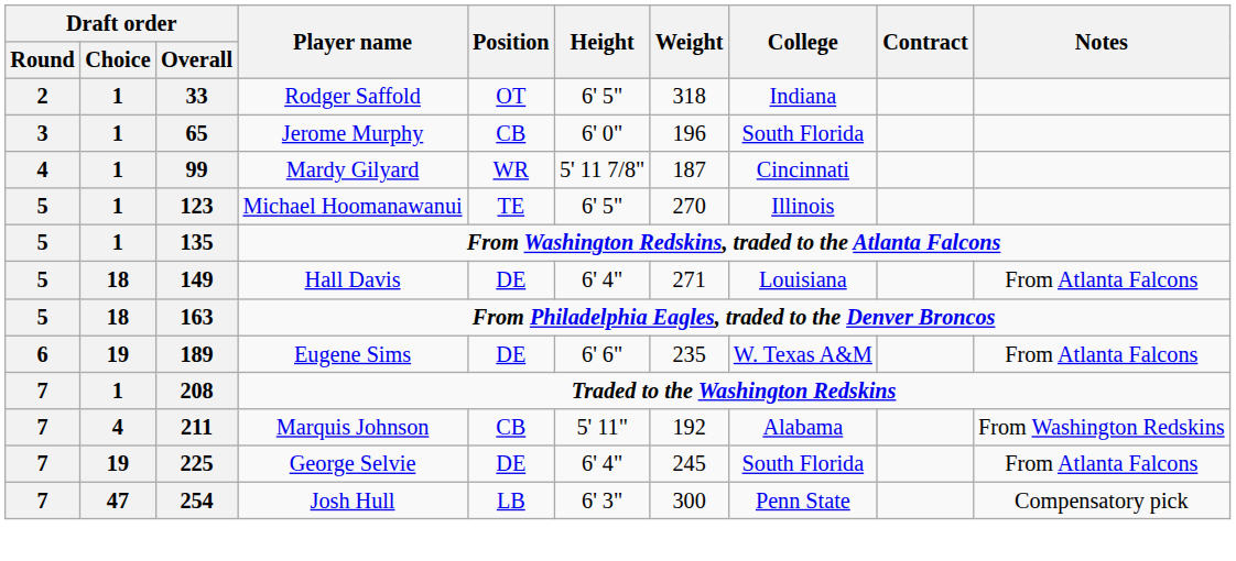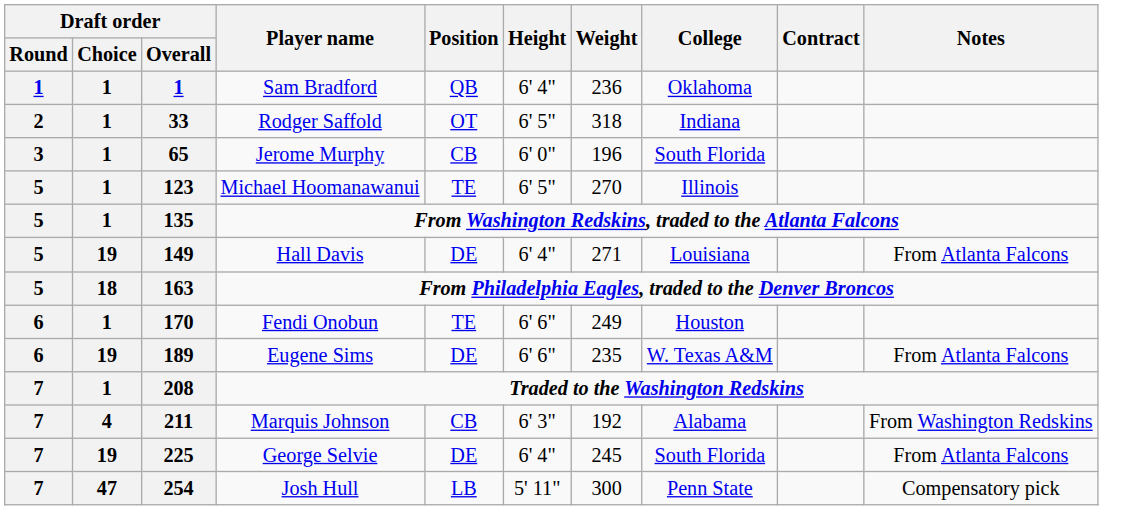+ row: 1 | 1 | 1 | Sam Bradford | QB | 6' 4" | 236 | Oklahoma
- row: 4 | 1 | 99 | Mardy Gilyard | WR | 5' 11 7/8" | 187 | Cincinnati
Hall Davis | Draft order / Choice: 18 -> 19
+ row: 6 | 1 | 170 | Fendi Onobun | TE | 6' 6" | 249 | Houston
Marquis Johnson | Height: 5' 11" -> 6' 3"
Josh Hull | Height: 6' 3" -> 5' 11"
